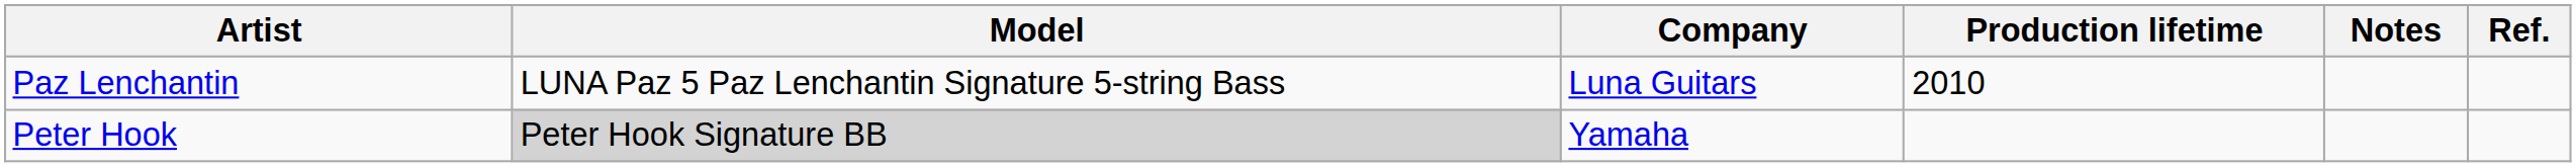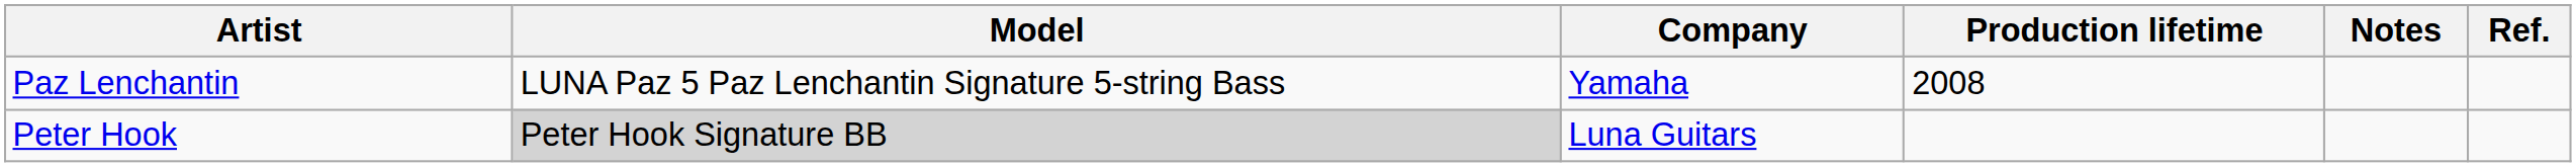Paz Lenchantin | Company: Luna Guitars -> Yamaha
Paz Lenchantin | Production lifetime: 2010 -> 2008
Peter Hook | Company: Yamaha -> Luna Guitars
